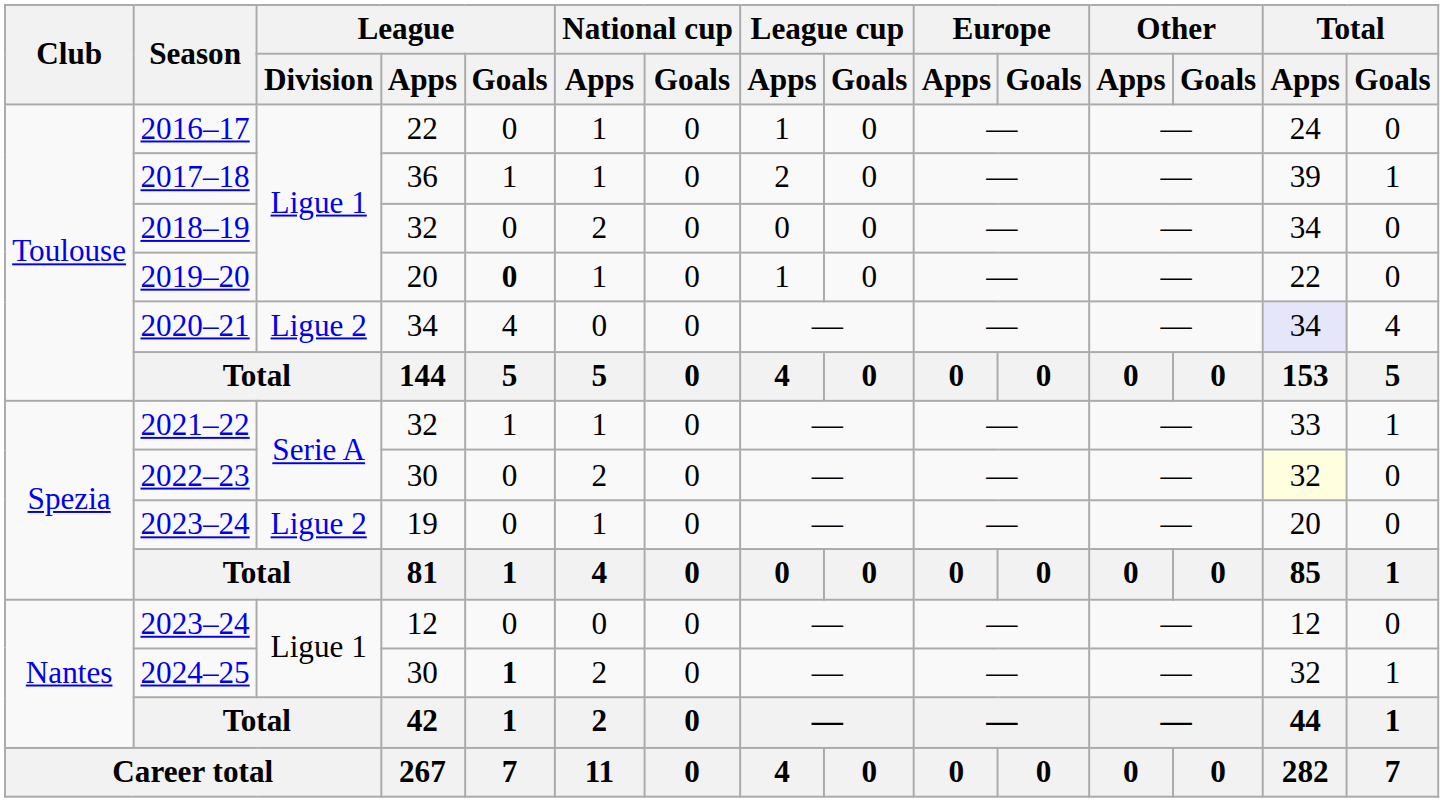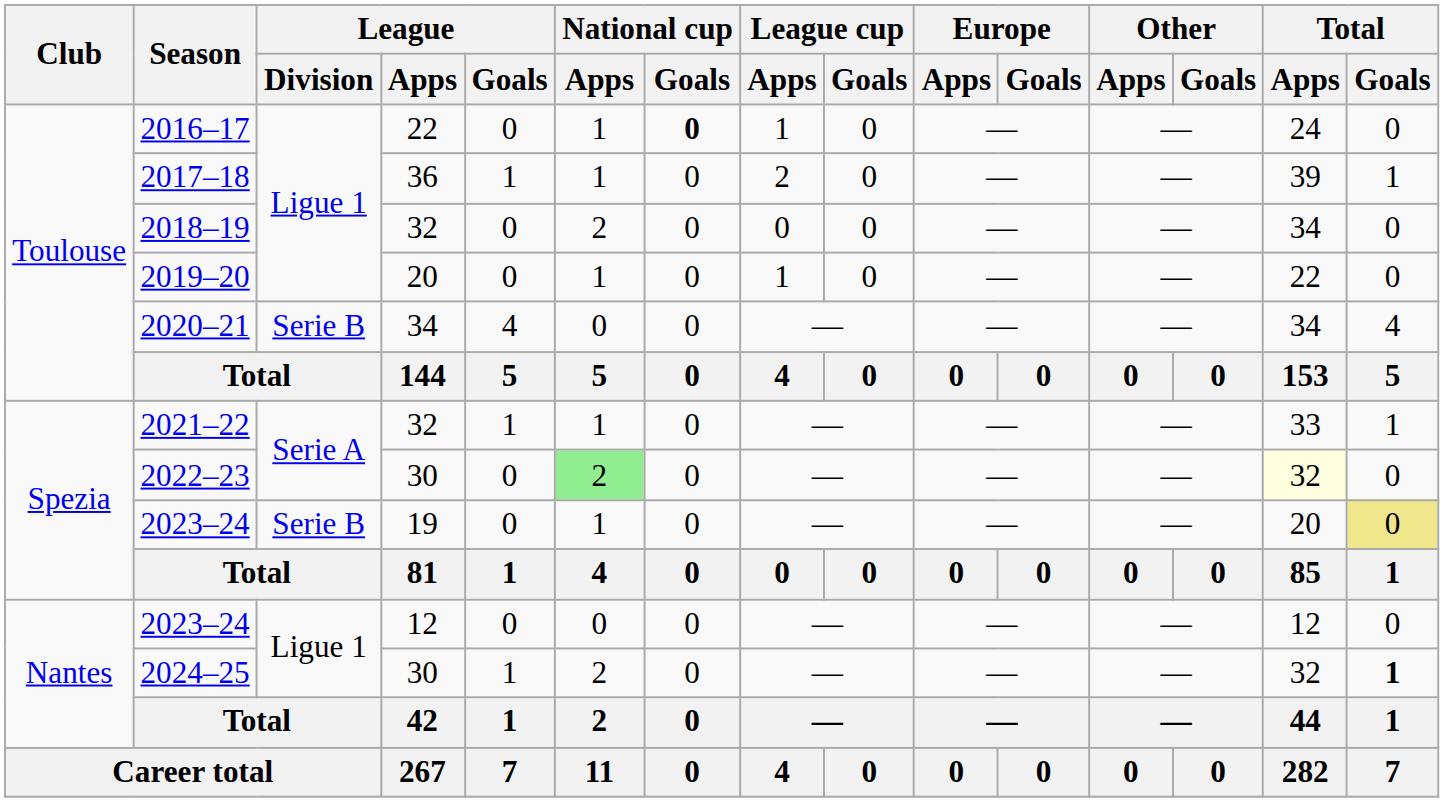2016–17 | National cup / Goals: normal -> bold
2019–20 | League / Goals: bold -> normal
2020–21 | League / Division: Ligue 2 -> Serie B
2020–21 | Total / Apps: lavender background -> no background
2022–23 | National cup / Apps: no background -> lightgreen background
2023–24 / 19 | League / Division: Ligue 2 -> Serie B
2023–24 / 19 | Total / Goals: no background -> khaki background
2024–25 | League / Goals: bold -> normal
2024–25 | Total / Goals: normal -> bold
